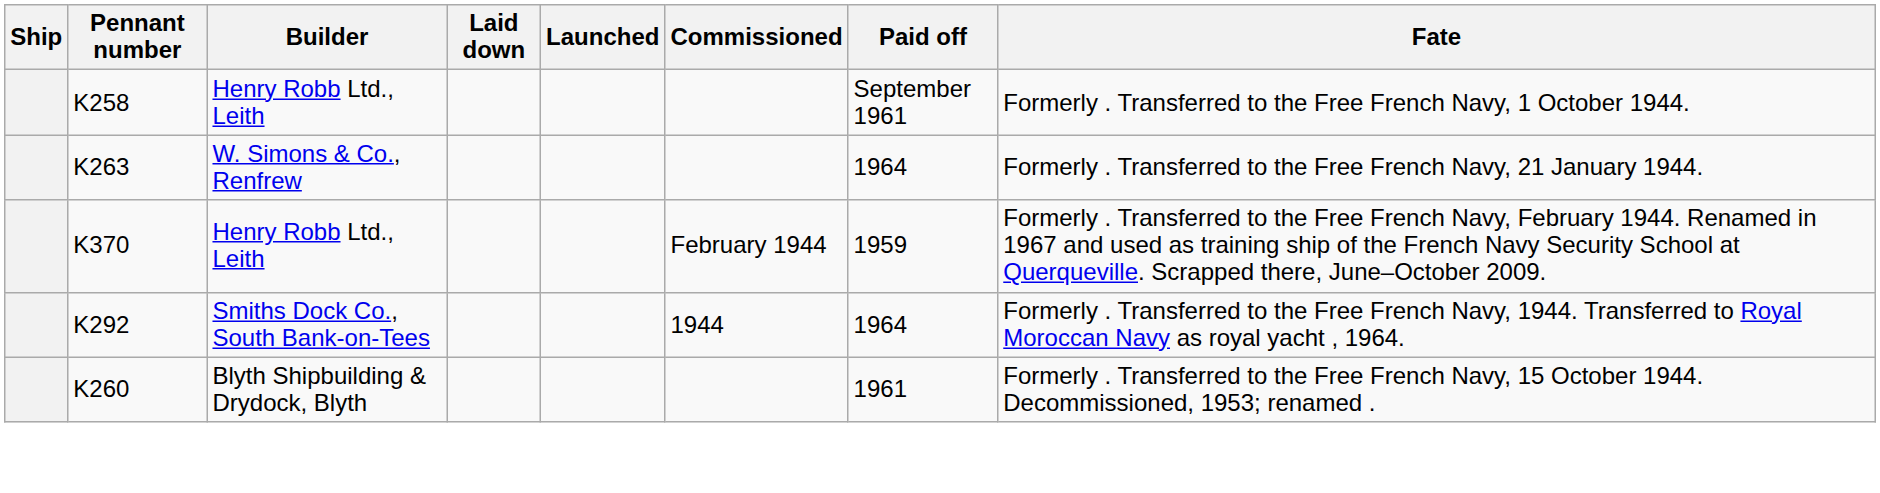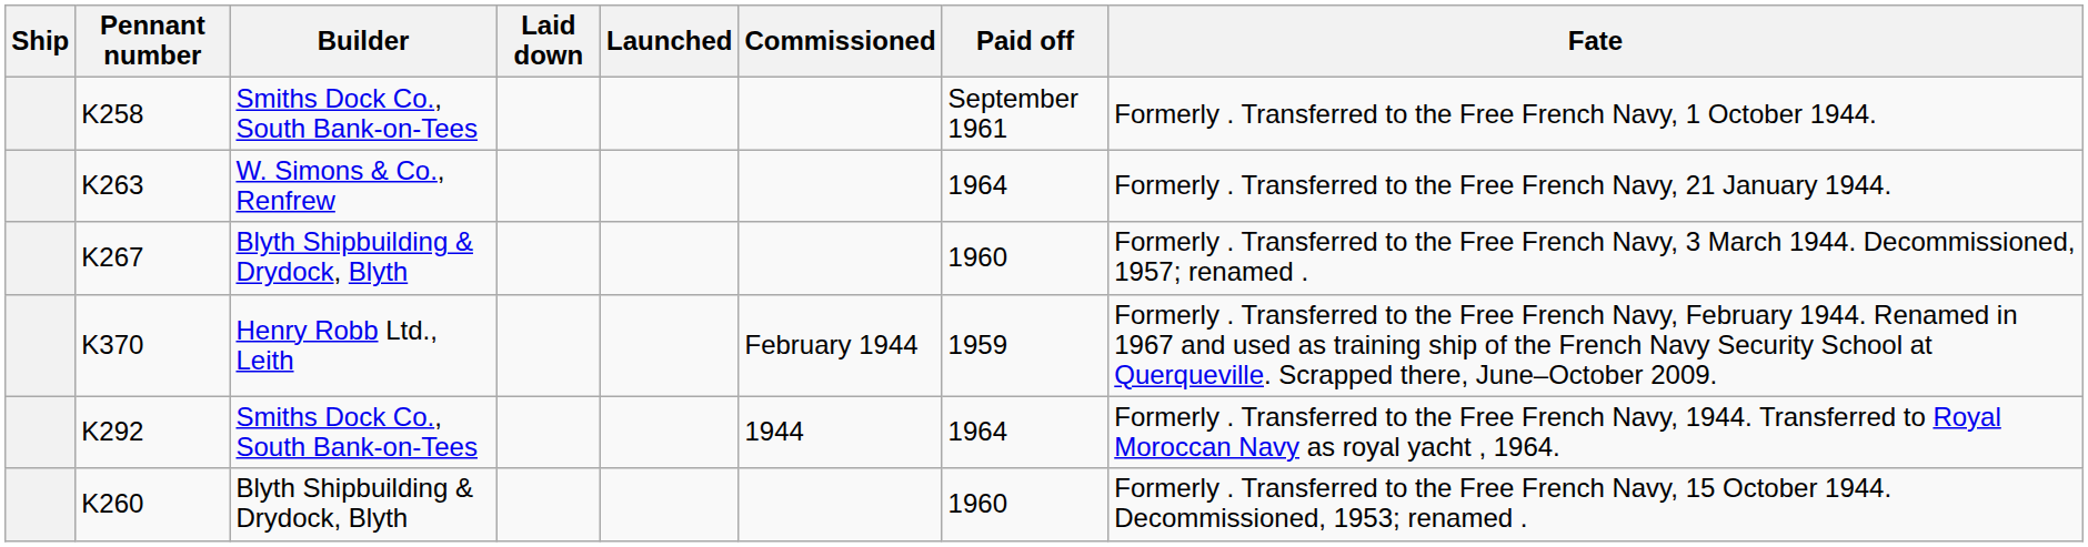K258 | Builder: Henry Robb Ltd., Leith -> Smiths Dock Co., South Bank-on-Tees
+ row: K267 | Blyth Shipbuilding & Drydock, Blyth | 1960 | Formerly . Transferred to the Free French Navy, 3 March 1944. Decommissioned, 1957; renamed .
K260 | Paid off: 1961 -> 1960
